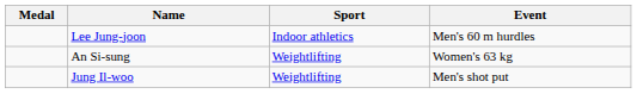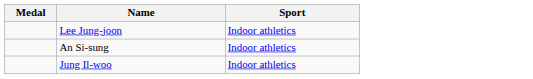- column: Event | Men's 60 m hurdles | Women's 63 kg | Men's shot put
An Si-sung | Sport: Weightlifting -> Indoor athletics
Jung Il-woo | Sport: Weightlifting -> Indoor athletics
